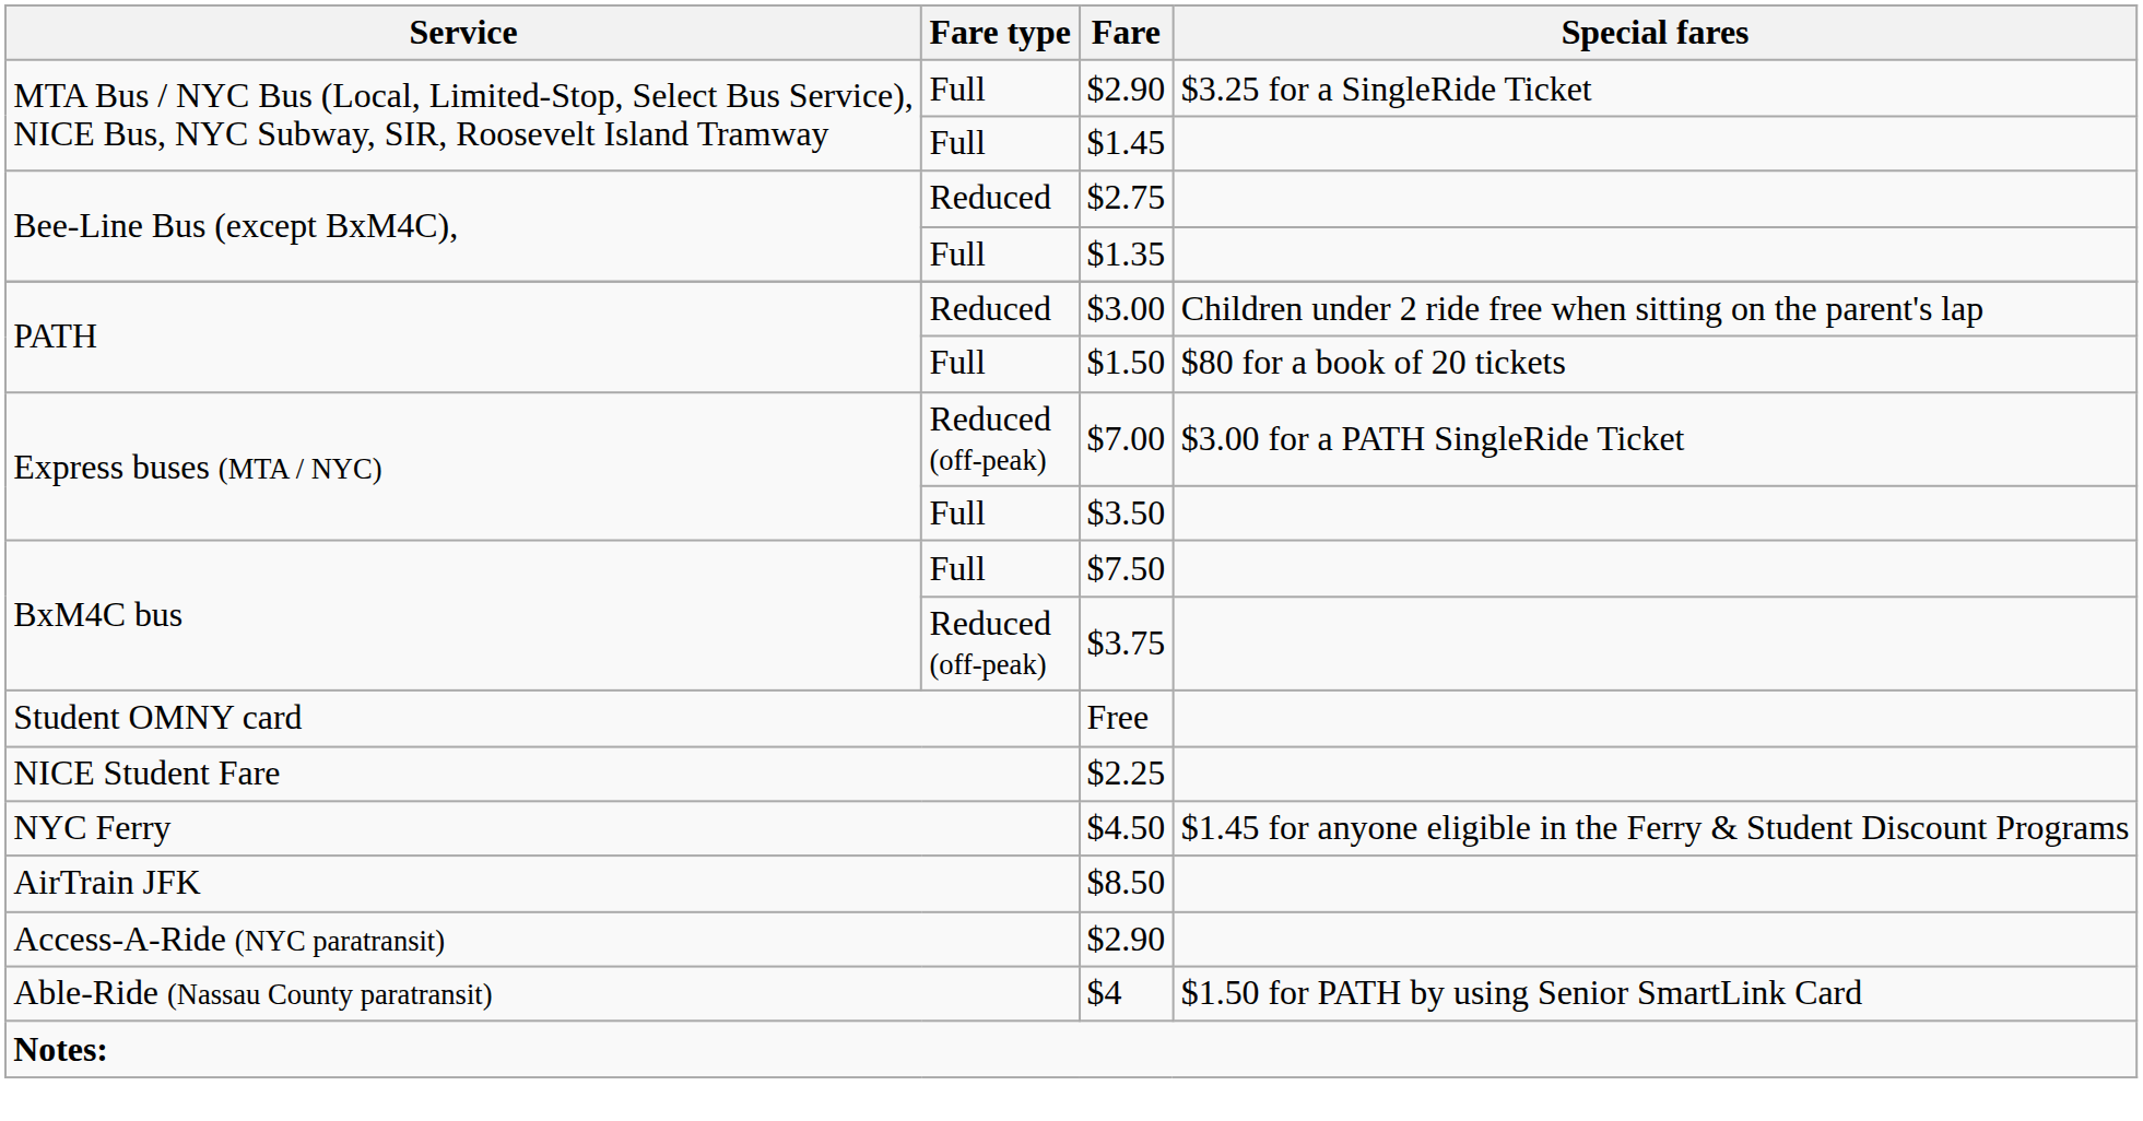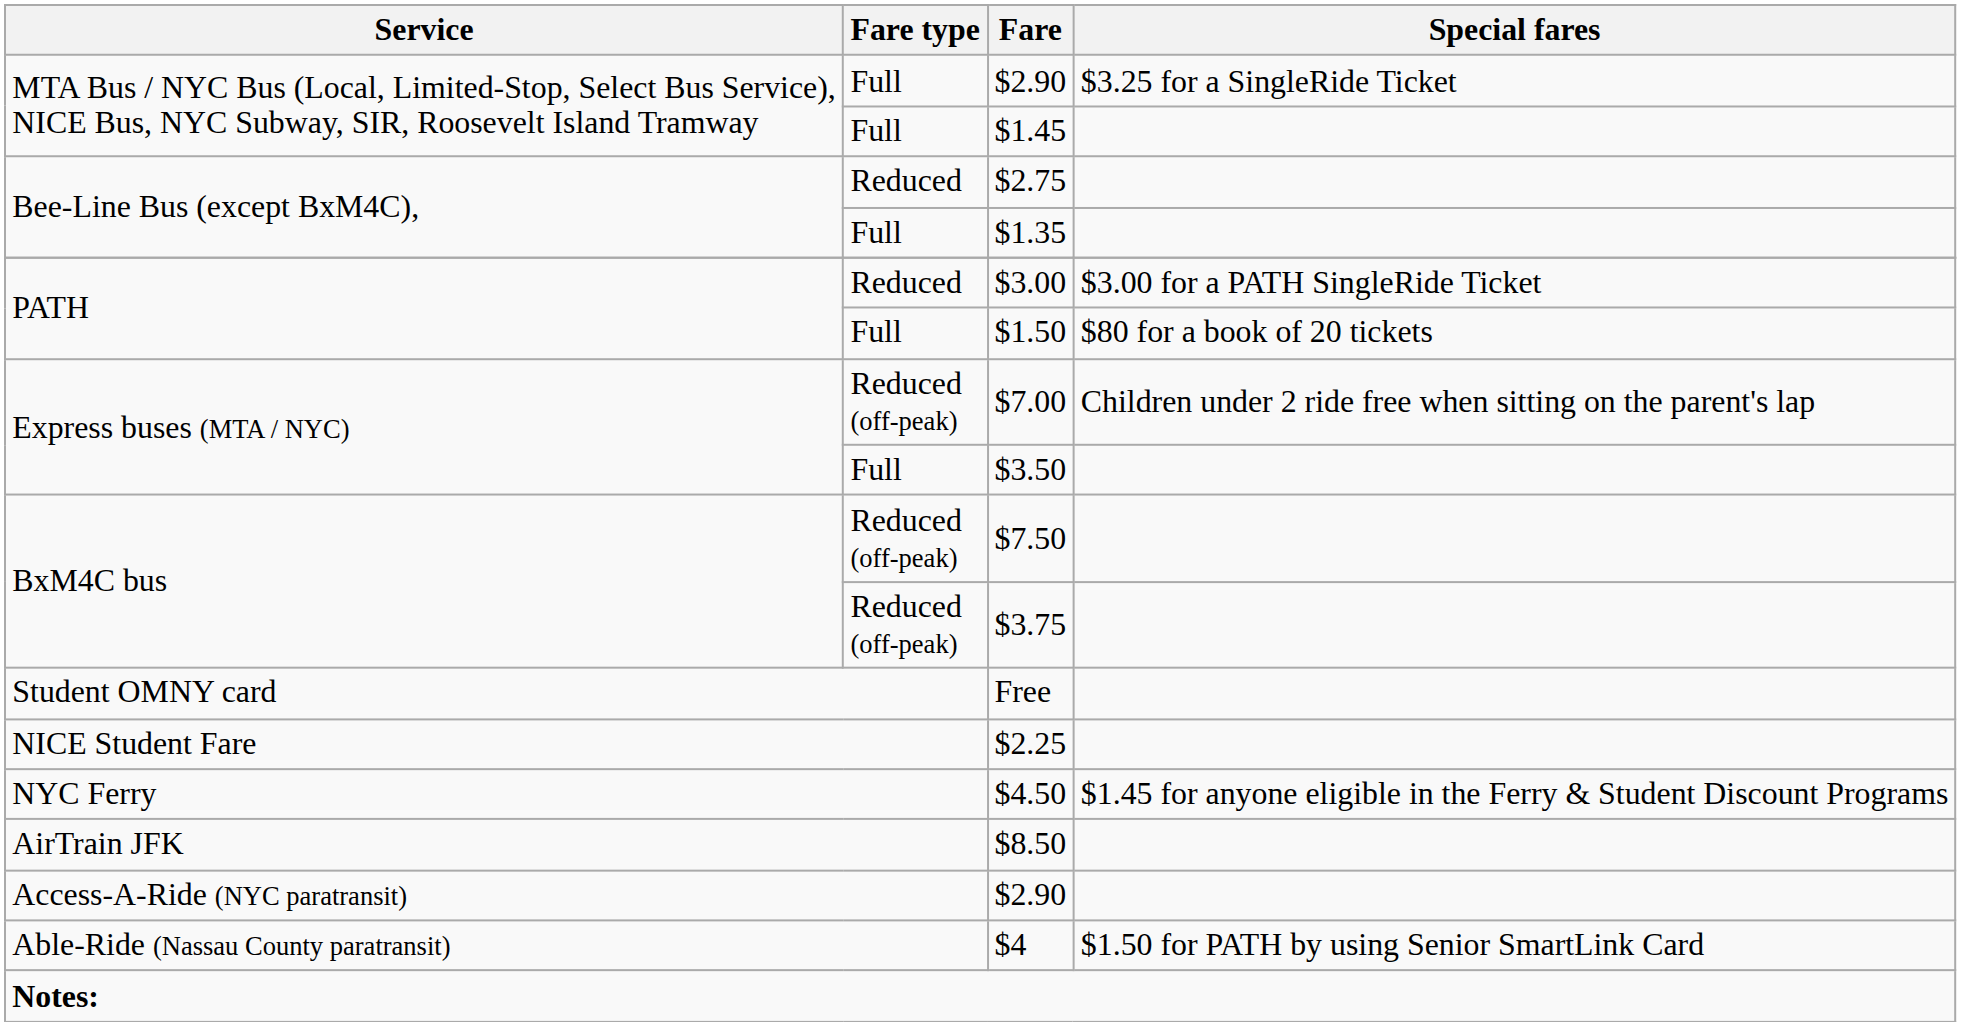$3.00 | Special fares: Children under 2 ride free when sitting on the parent's lap -> $3.00 for a PATH SingleRide Ticket
$7.00 | Special fares: $3.00 for a PATH SingleRide Ticket -> Children under 2 ride free when sitting on the parent's lap
$7.50 | Fare type: Full -> Reduced (off-peak)
